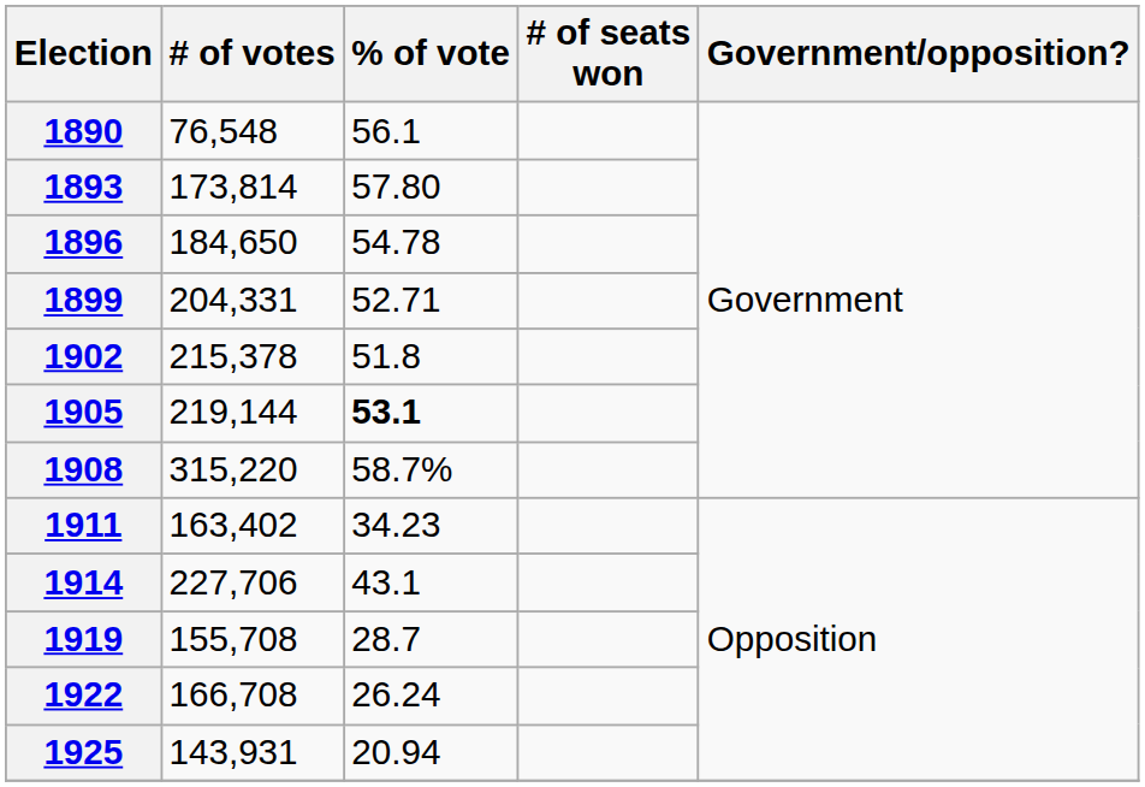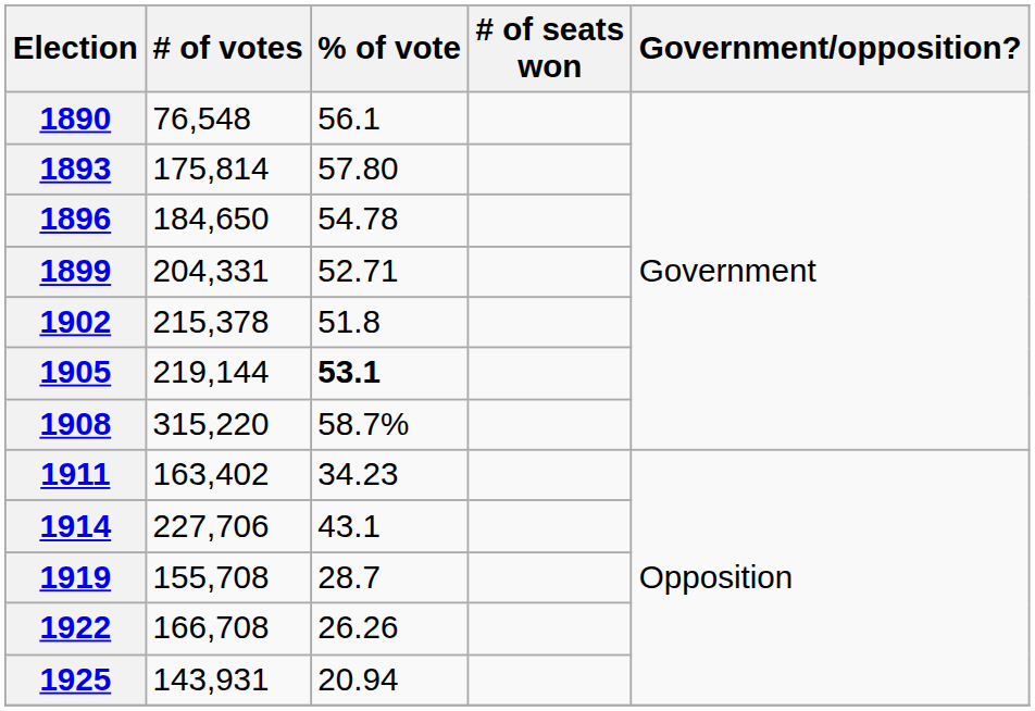1893 | # of votes: 173,814 -> 175,814
1922 | % of vote: 26.24 -> 26.26
